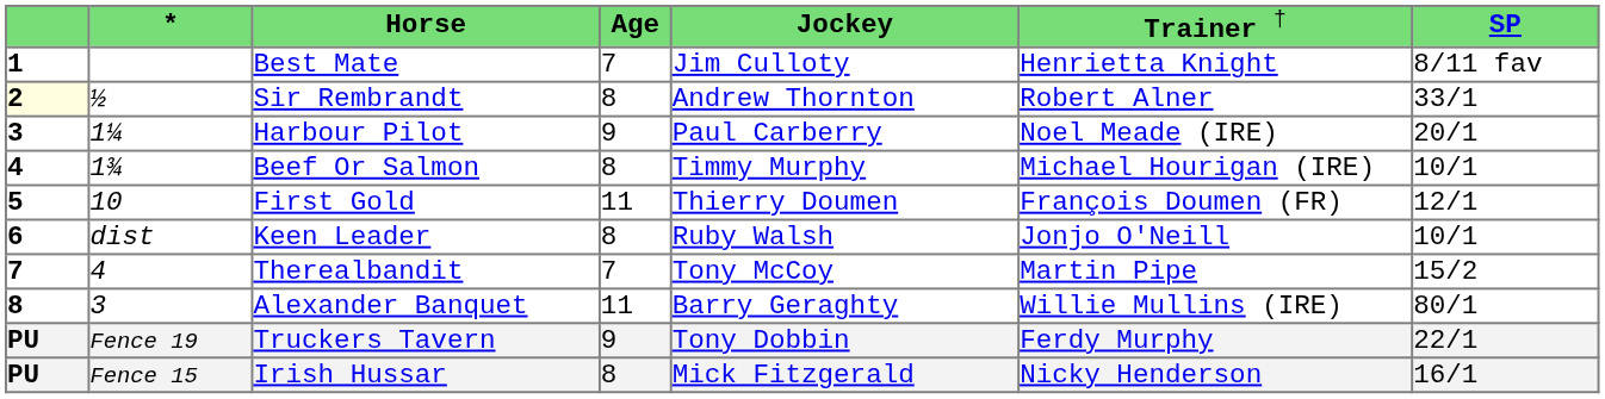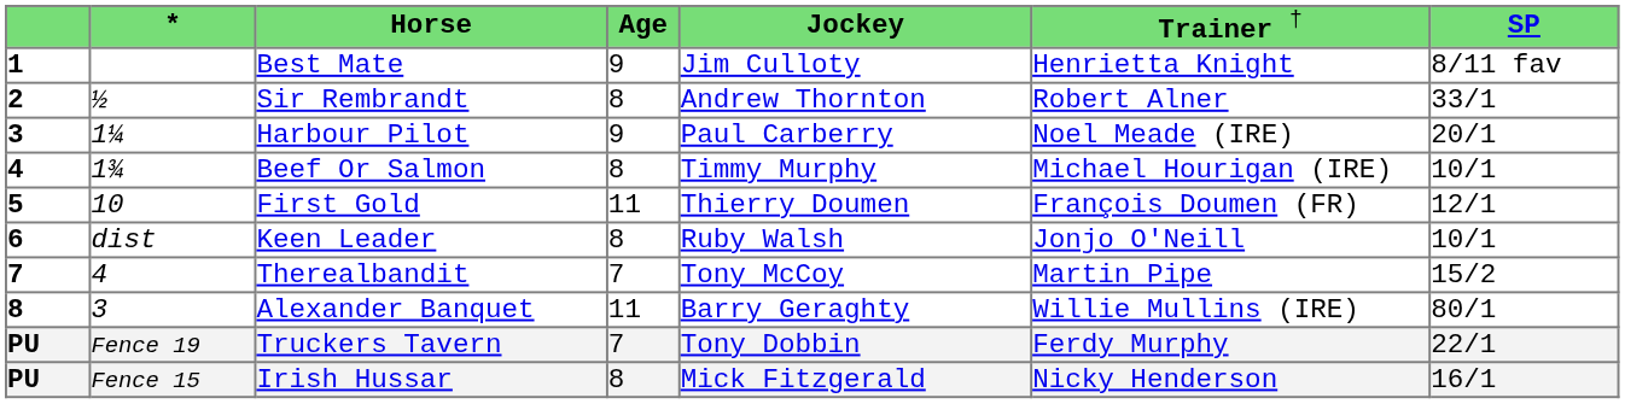Best Mate | column 4: 7 -> 9
Sir Rembrandt | column 1: lightyellow background -> no background
Truckers Tavern | column 4: 9 -> 7
